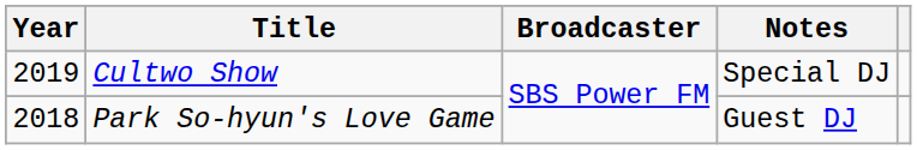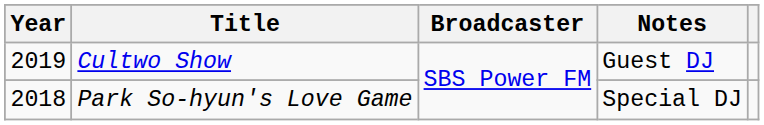Cultwo Show | Notes: Special DJ -> Guest DJ
Park So-hyun's Love Game | Notes: Guest DJ -> Special DJ
